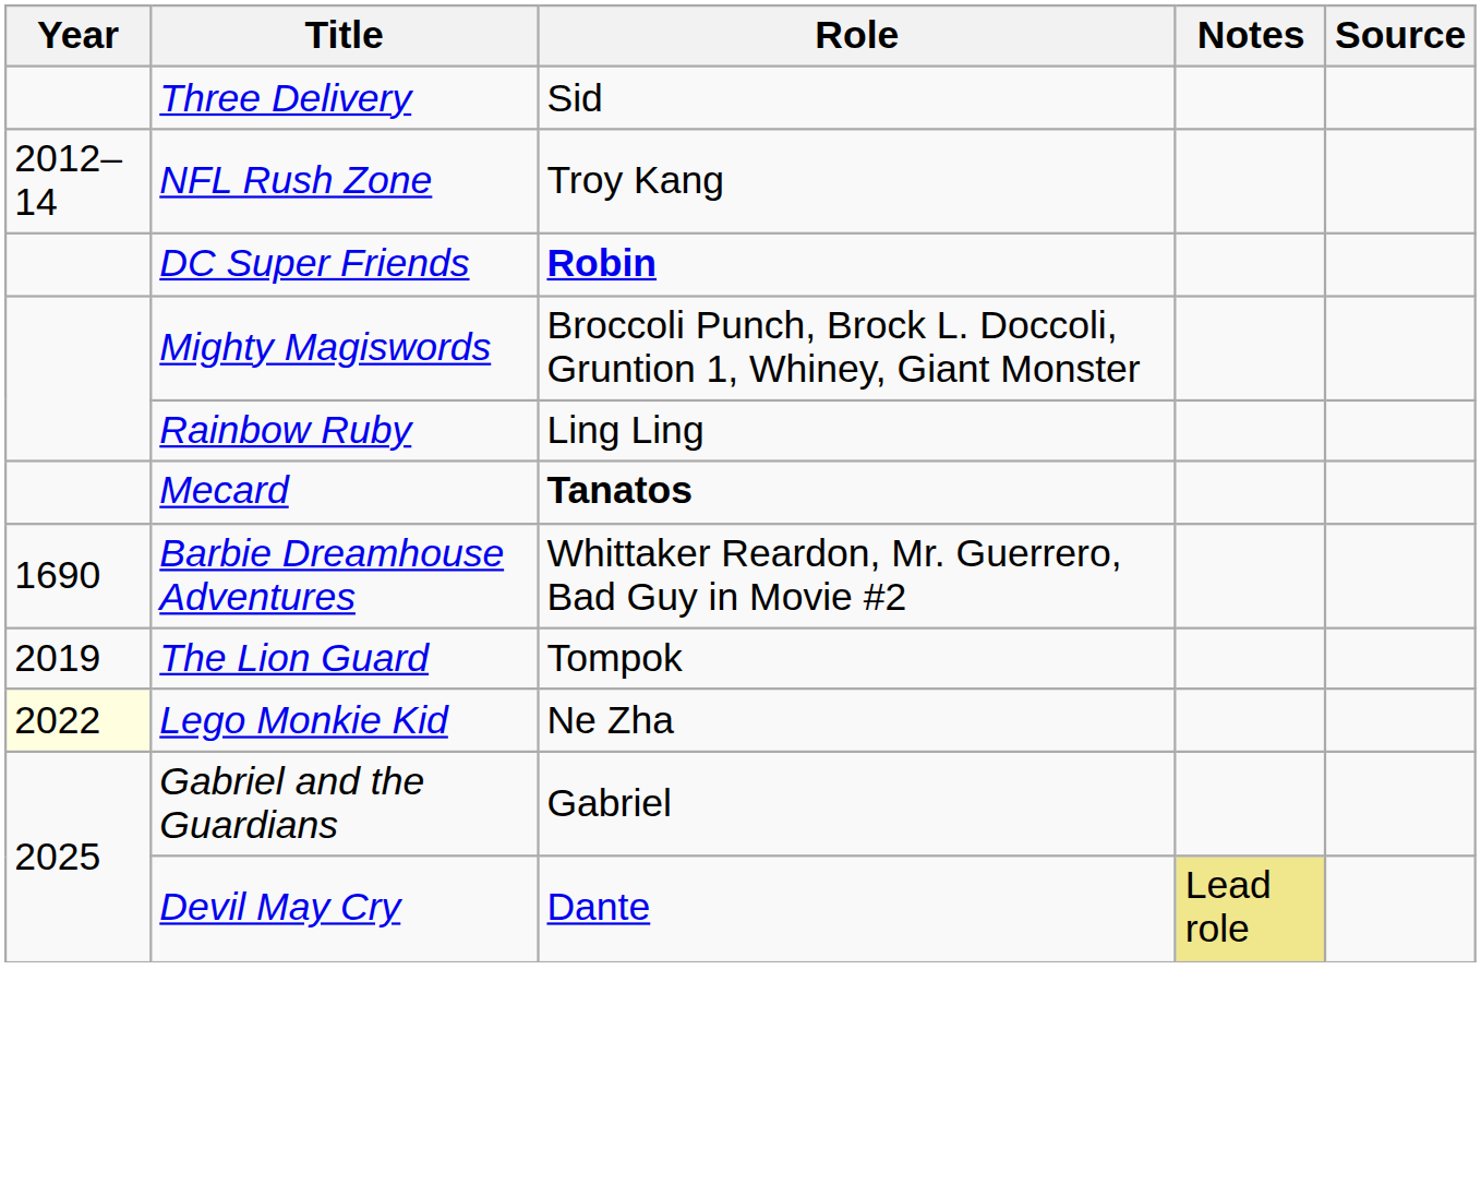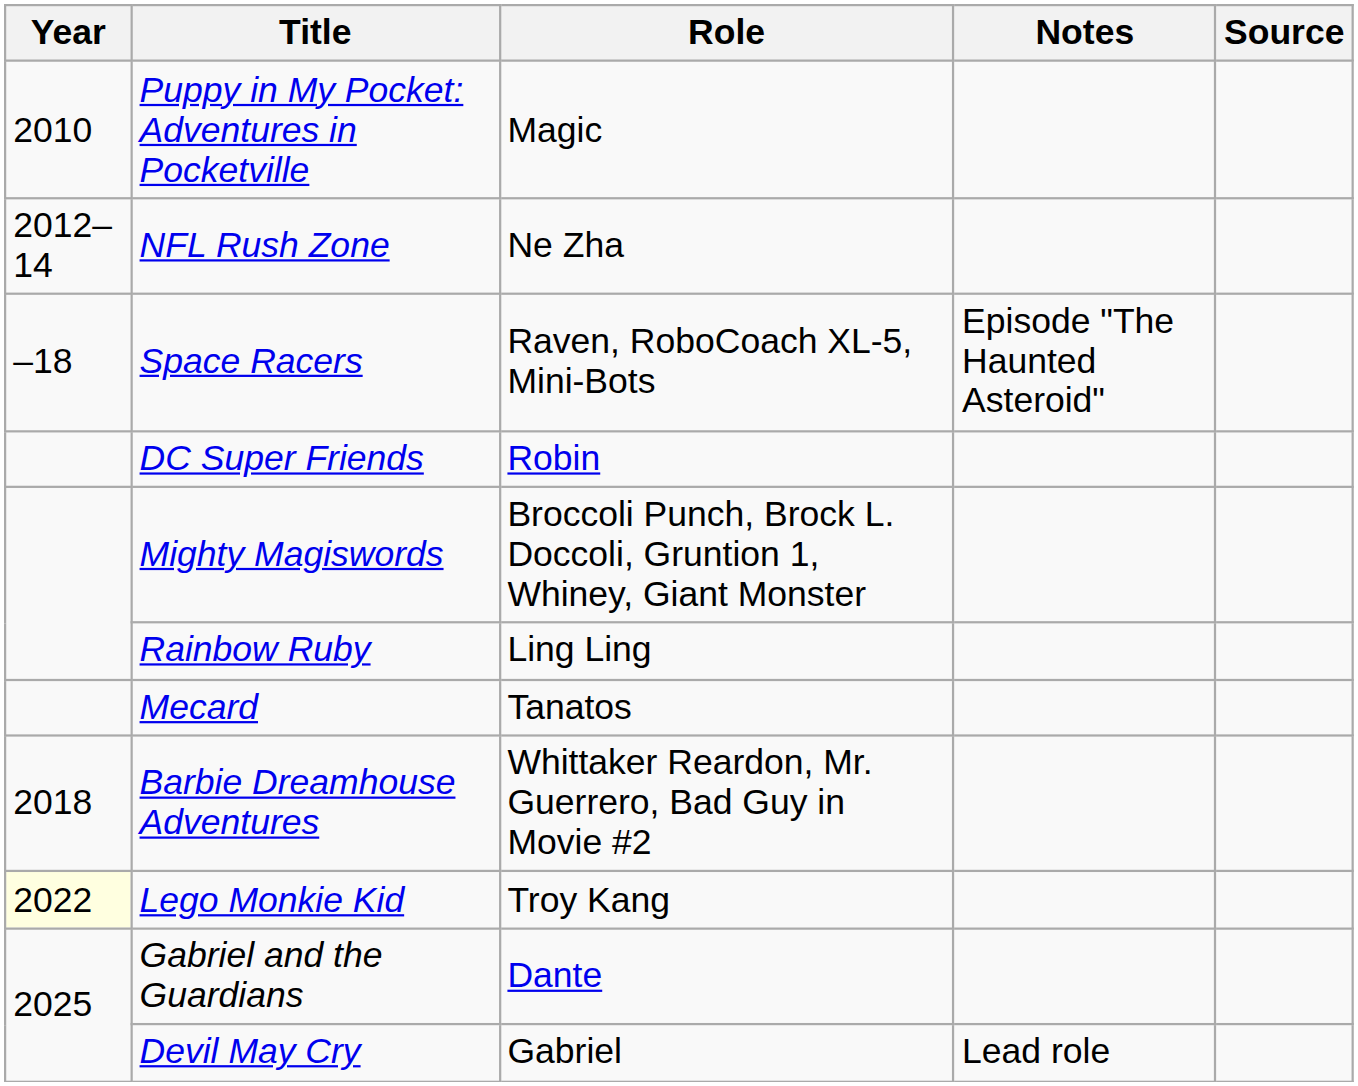- row: Three Delivery | Sid
+ row: 2010 | Puppy in My Pocket: Adventures in Pocketville | Magic
NFL Rush Zone | Role: Troy Kang -> Ne Zha
+ row: –18 | Space Racers | Raven, RoboCoach XL-5, Mini-Bots | Episode "The Haunted Asteroid"
DC Super Friends | Role: bold -> normal
Mecard | Role: bold -> normal
Barbie Dreamhouse Adventures | Year: 1690 -> 2018
- row: 2019 | The Lion Guard | Tompok
Lego Monkie Kid | Role: Ne Zha -> Troy Kang
Gabriel and the Guardians | Role: Gabriel -> Dante
Devil May Cry | Role: Dante -> Gabriel
Devil May Cry | Notes: khaki background -> no background
